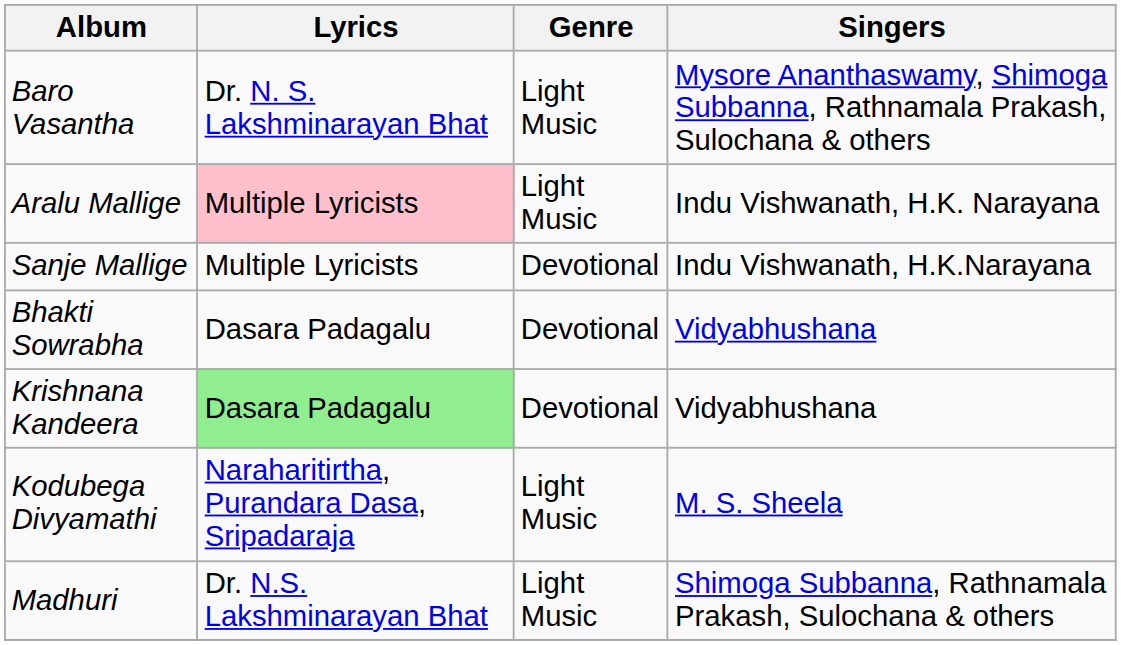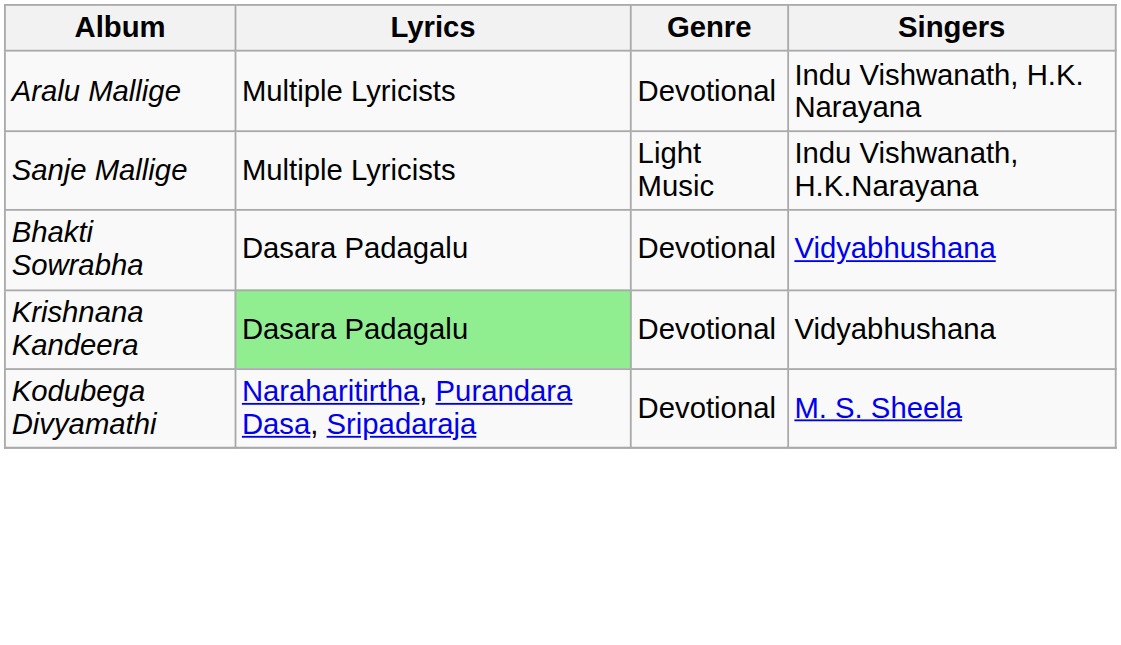- row: Baro Vasantha | Dr. N. S. Lakshminarayan Bhat | Light Music | Mysore Ananthaswamy, Shimoga Subbanna, Rathnamala Prakash, Sulochana & others
Aralu Mallige | Lyrics: pink background -> no background
Aralu Mallige | Genre: Light Music -> Devotional
Sanje Mallige | Genre: Devotional -> Light Music
Kodubega Divyamathi | Genre: Light Music -> Devotional
- row: Madhuri | Dr. N.S. Lakshminarayan Bhat | Light Music | Shimoga Subbanna, Rathnamala Prakash, Sulochana & others
